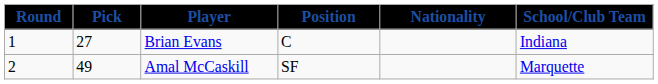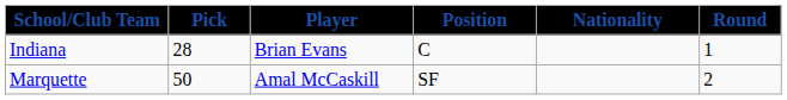columns swapped: Round <-> School/Club Team
Brian Evans | Pick: 27 -> 28
Amal McCaskill | Pick: 49 -> 50
